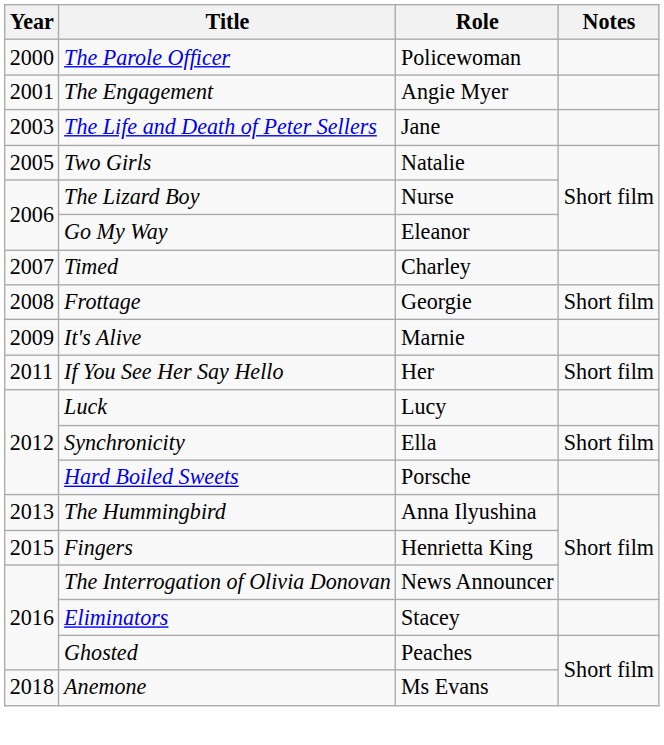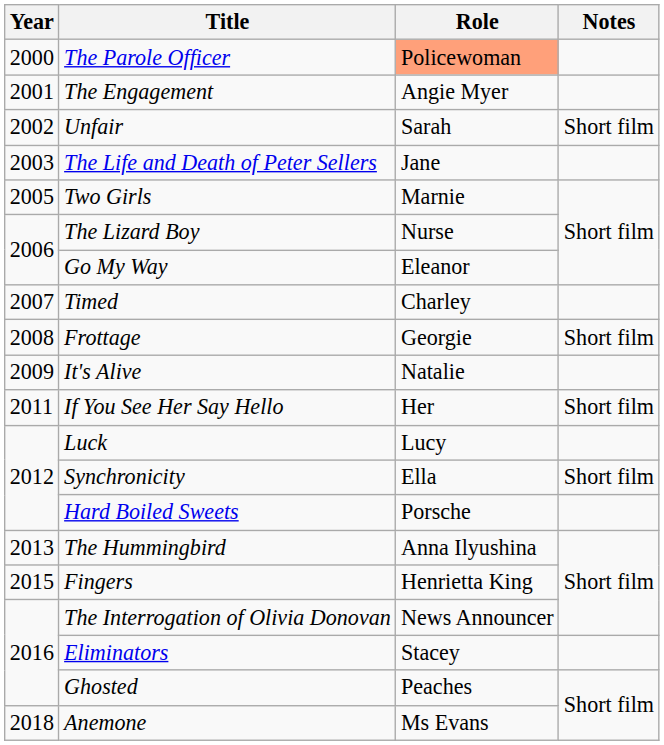The Parole Officer | Role: no background -> lightsalmon background
+ row: 2002 | Unfair | Sarah | Short film
Two Girls | Role: Natalie -> Marnie
It's Alive | Role: Marnie -> Natalie
